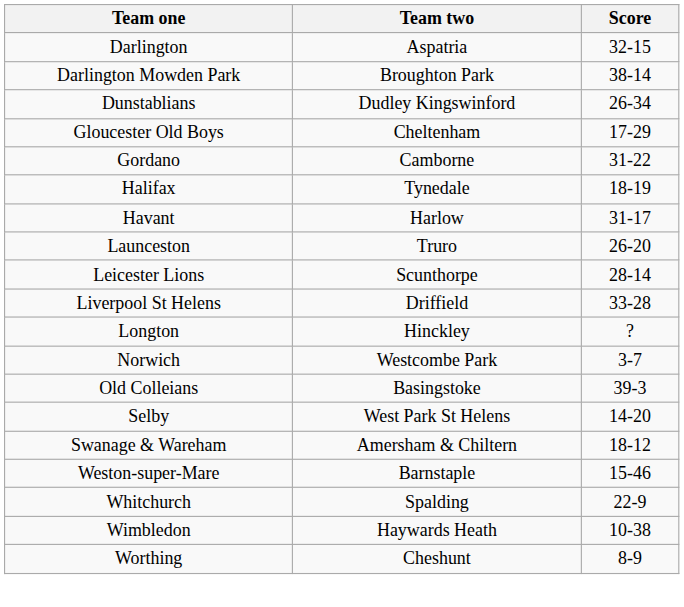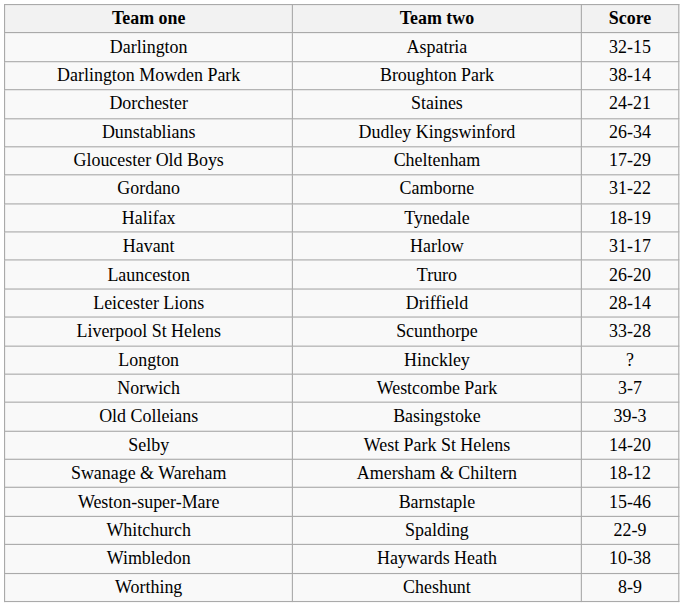+ row: Dorchester | Staines | 24-21
Leicester Lions | Team two: Scunthorpe -> Driffield
Liverpool St Helens | Team two: Driffield -> Scunthorpe
